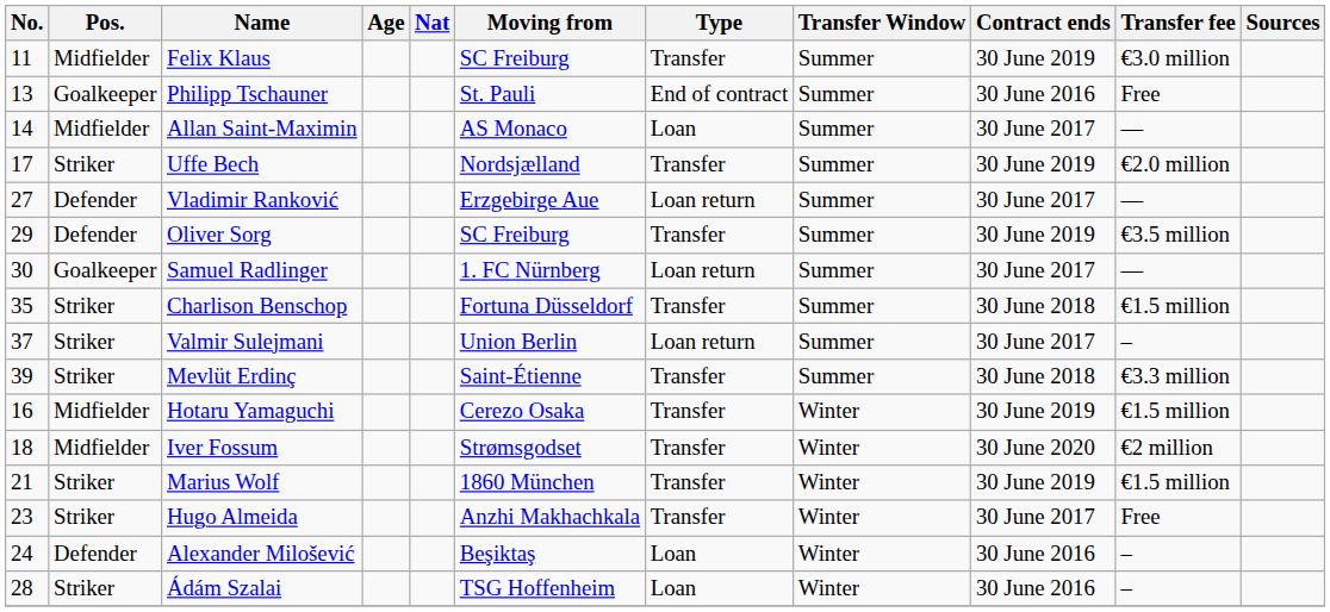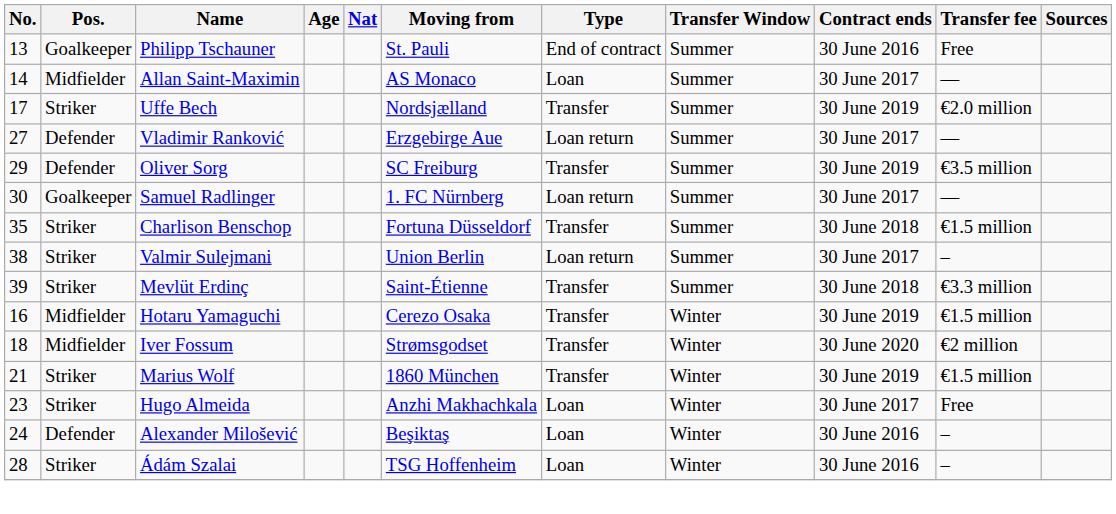- row: 11 | Midfielder | Felix Klaus | SC Freiburg | Transfer | Summer | 30 June 2019 | €3.0 million
Valmir Sulejmani | No.: 37 -> 38
Hugo Almeida | Type: Transfer -> Loan
